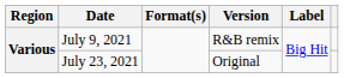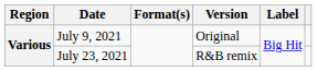July 9, 2021 | Version: R&B remix -> Original
July 23, 2021 | Version: Original -> R&B remix
